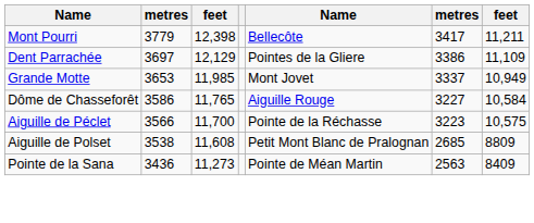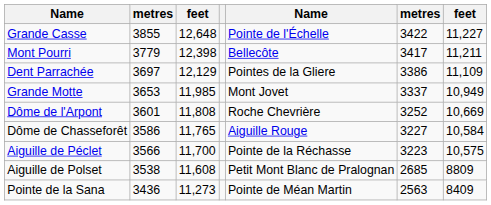+ row: Grande Casse | 3855 | 12,648 | Pointe de l'Échelle | 3422 | 11,227
+ row: Dôme de l'Arpont | 3601 | 11,808 | Roche Chevrière | 3252 | 10,669
